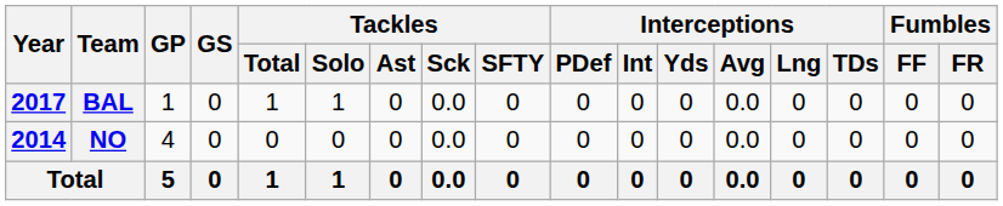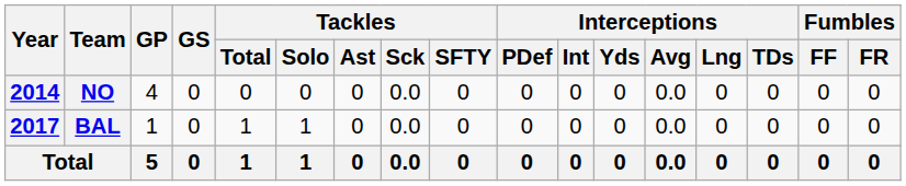rows swapped: NO <-> BAL
